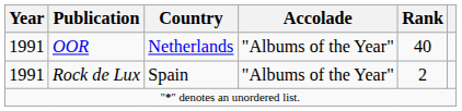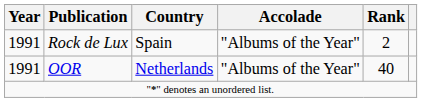rows swapped: Rock de Lux <-> OOR
